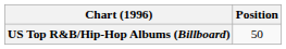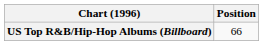US Top R&B/Hip-Hop Albums (Billboard) | Position: 50 -> 66
